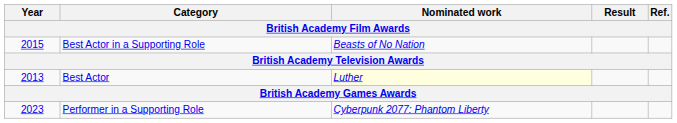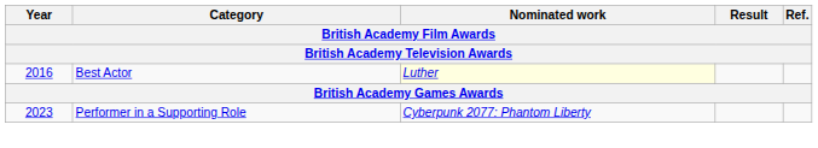- row: 2015 | Best Actor in a Supporting Role | Beasts of No Nation
Best Actor | Year: 2013 -> 2016
